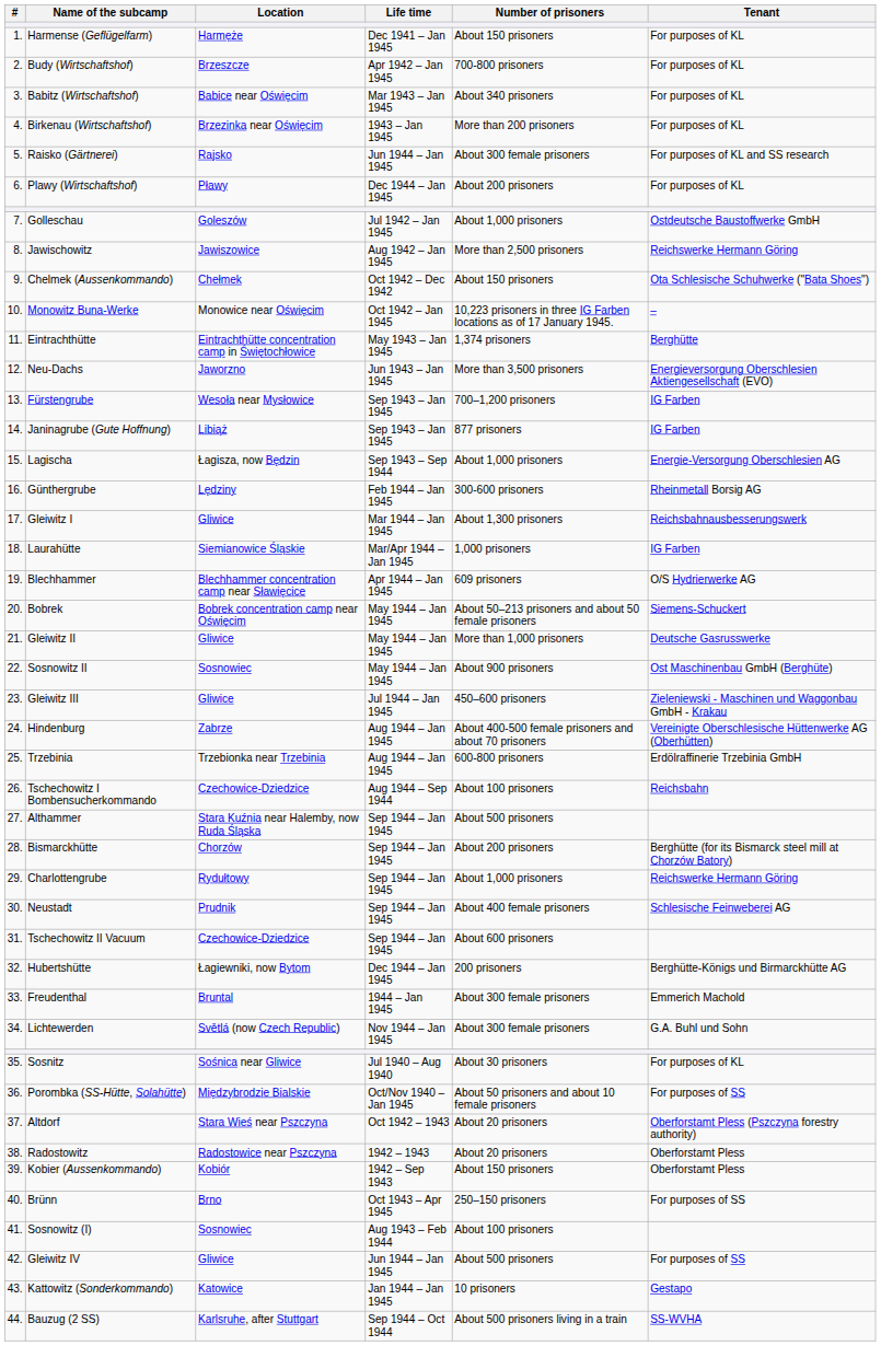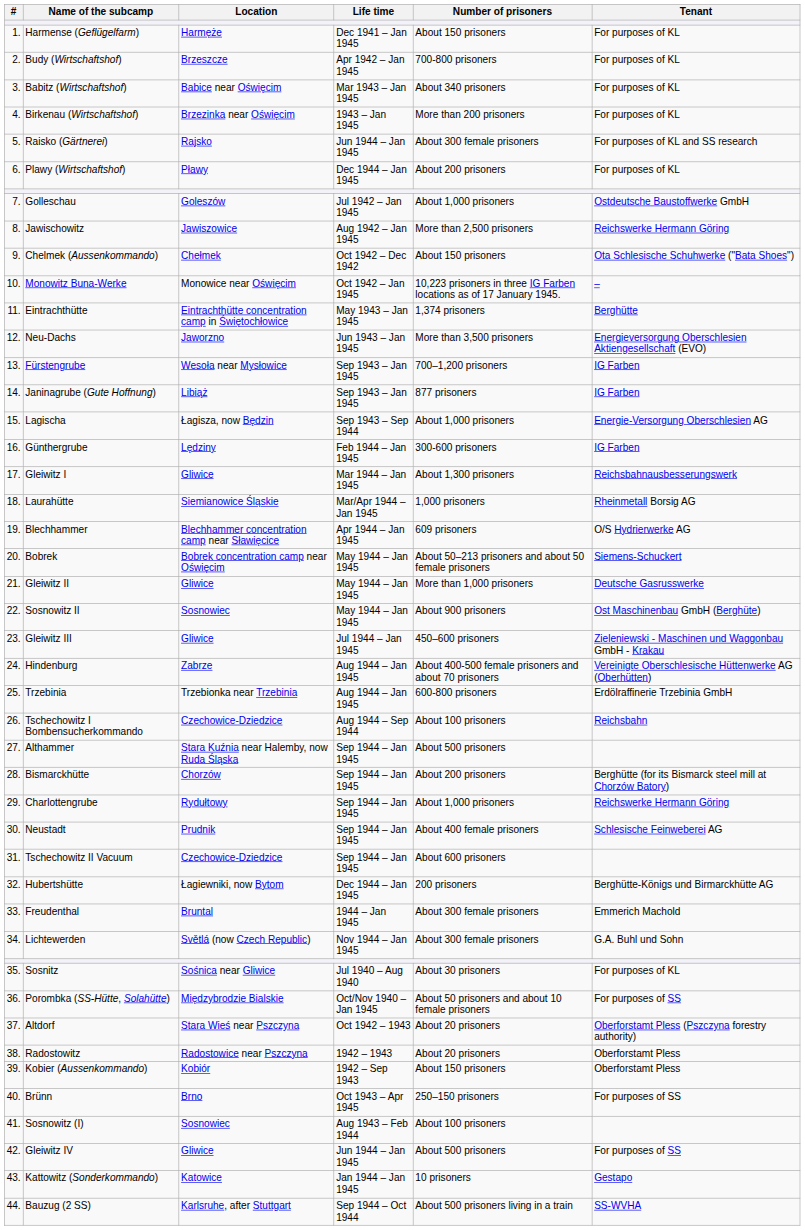Günthergrube | Tenant: Rheinmetall Borsig AG -> IG Farben
Laurahütte | Tenant: IG Farben -> Rheinmetall Borsig AG
